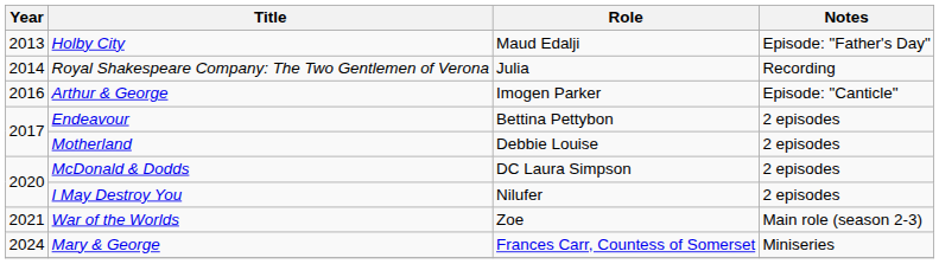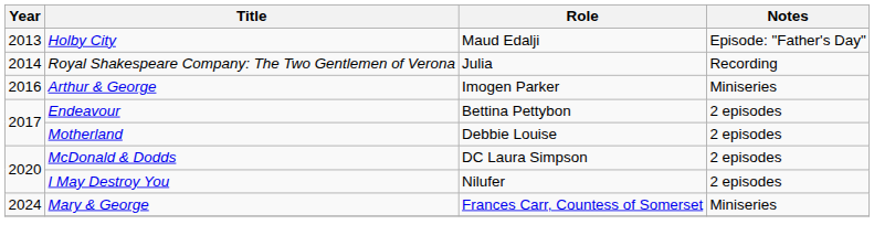Arthur & George | Notes: Episode: "Canticle" -> Miniseries
- row: 2021 | War of the Worlds | Zoe | Main role (season 2-3)
